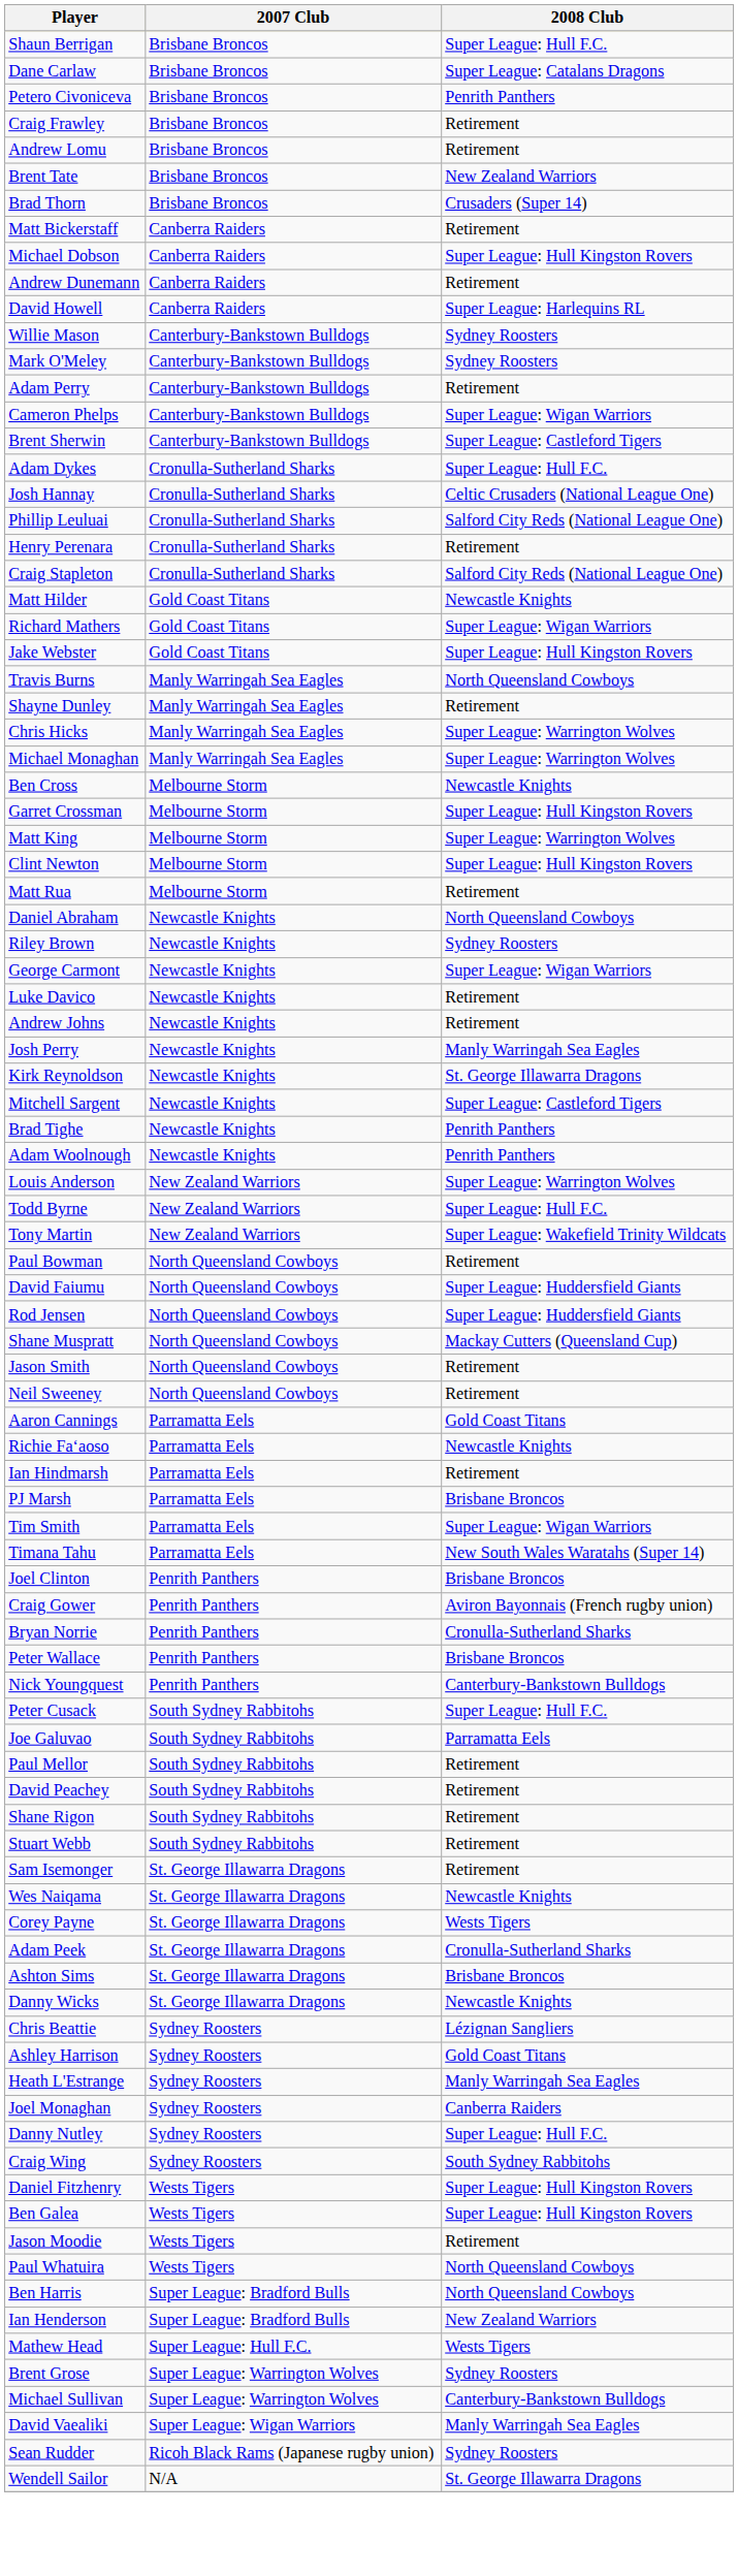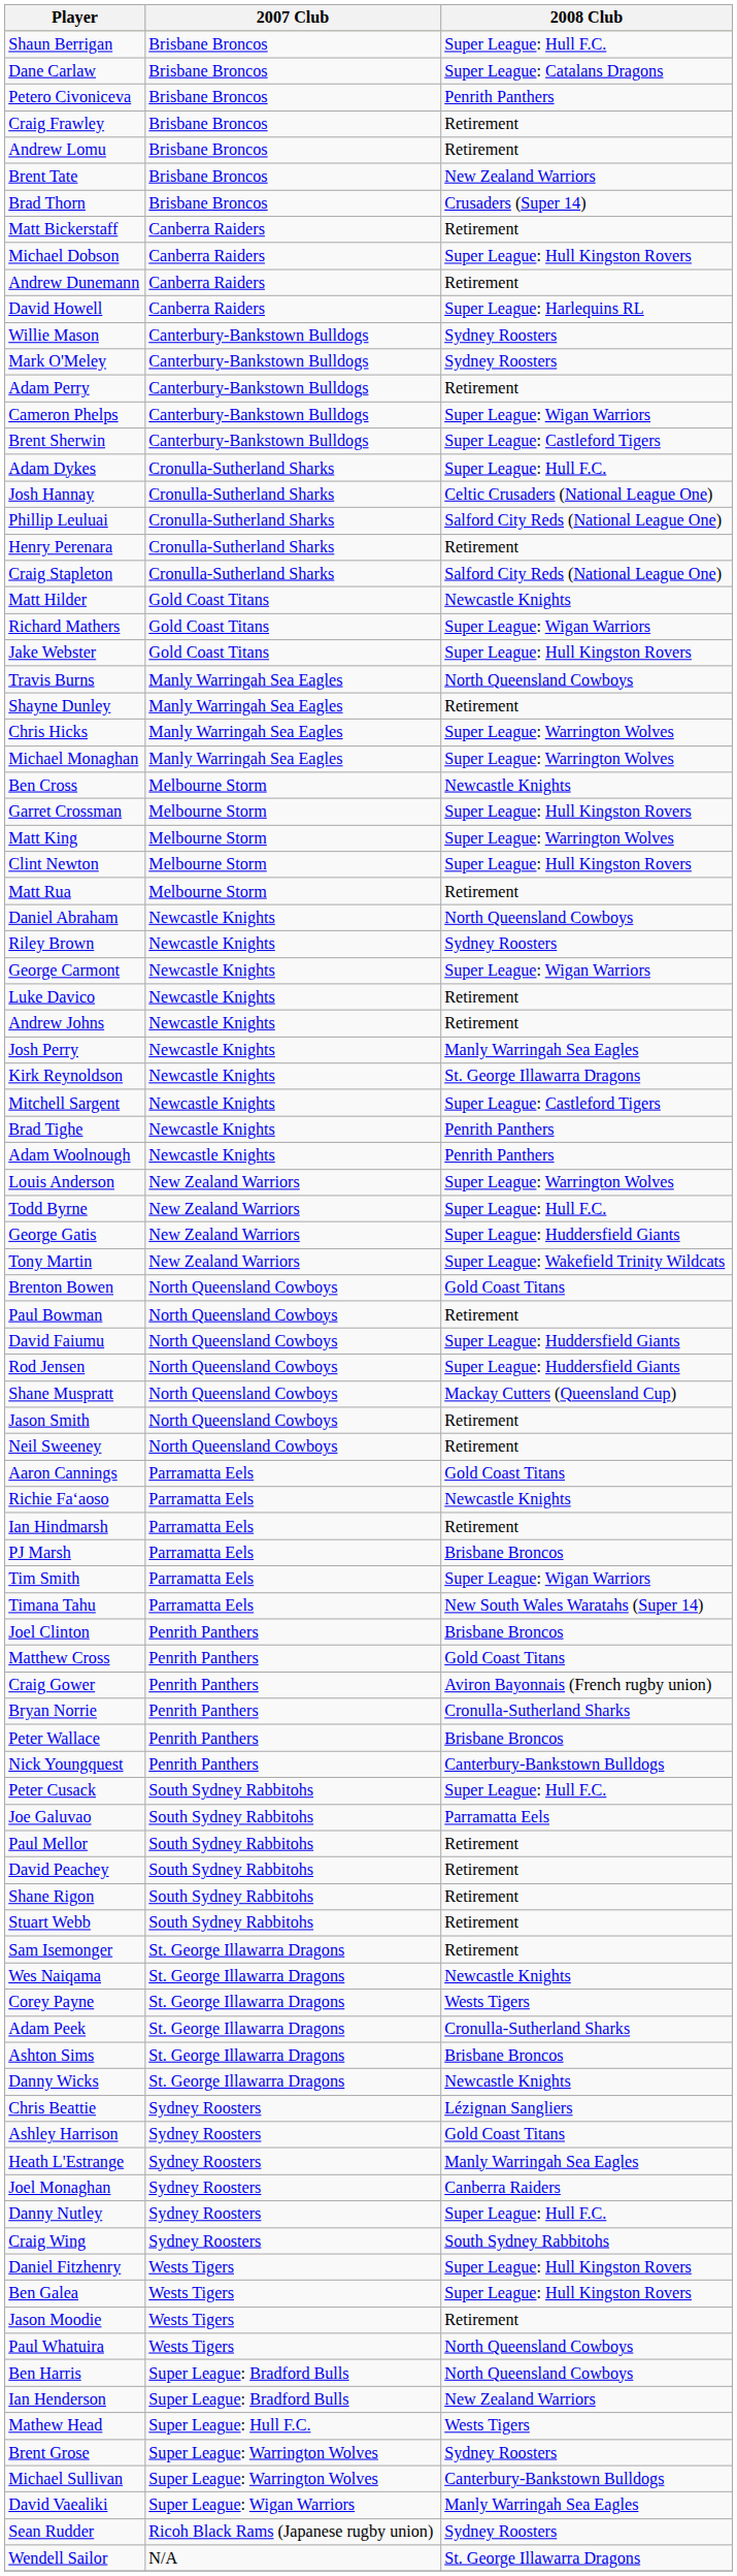+ row: George Gatis | New Zealand Warriors | Super League: Huddersfield Giants
+ row: Brenton Bowen | North Queensland Cowboys | Gold Coast Titans
+ row: Matthew Cross | Penrith Panthers | Gold Coast Titans
